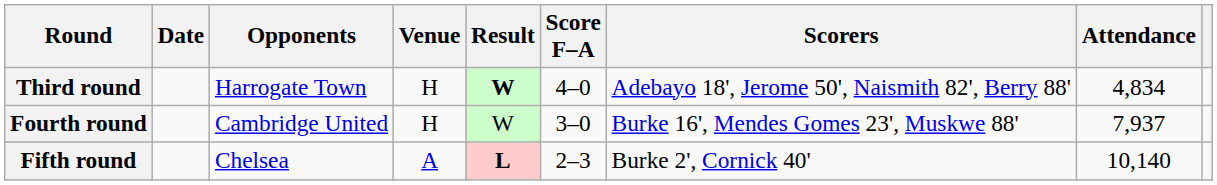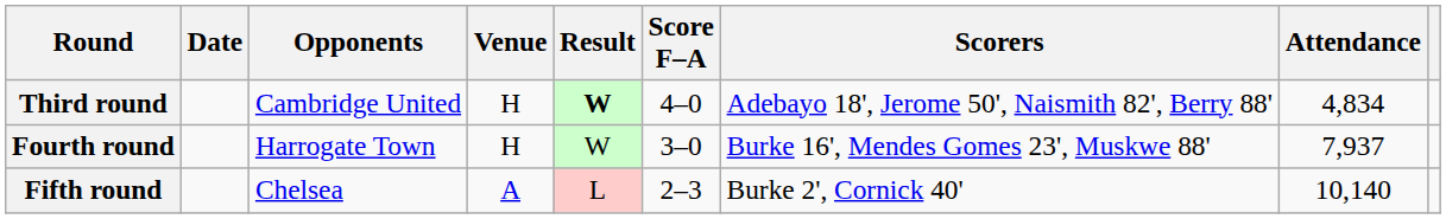Third round | Opponents: Harrogate Town -> Cambridge United
Fourth round | Opponents: Cambridge United -> Harrogate Town
Fifth round | Result: bold -> normal
